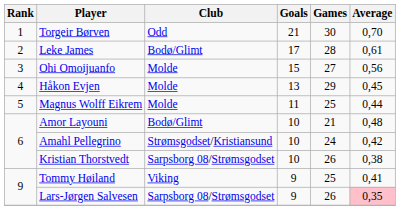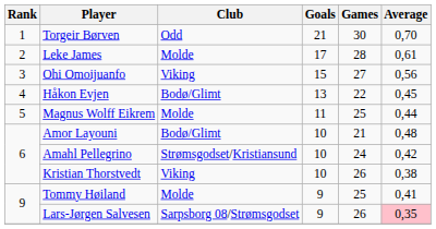Leke James | Club: Bodø/Glimt -> Molde
Ohi Omoijuanfo | Club: Molde -> Viking
Håkon Evjen | Club: Molde -> Bodø/Glimt
Håkon Evjen | Games: 29 -> 22
Kristian Thorstvedt | Club: Sarpsborg 08/Strømsgodset -> Viking
Tommy Høiland | Club: Viking -> Molde
